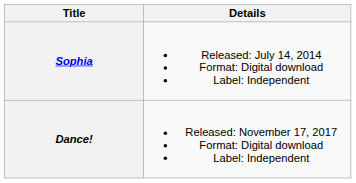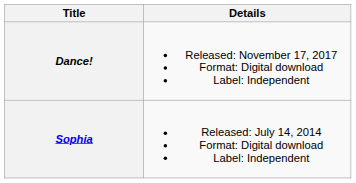rows swapped: Sophia <-> Dance!
